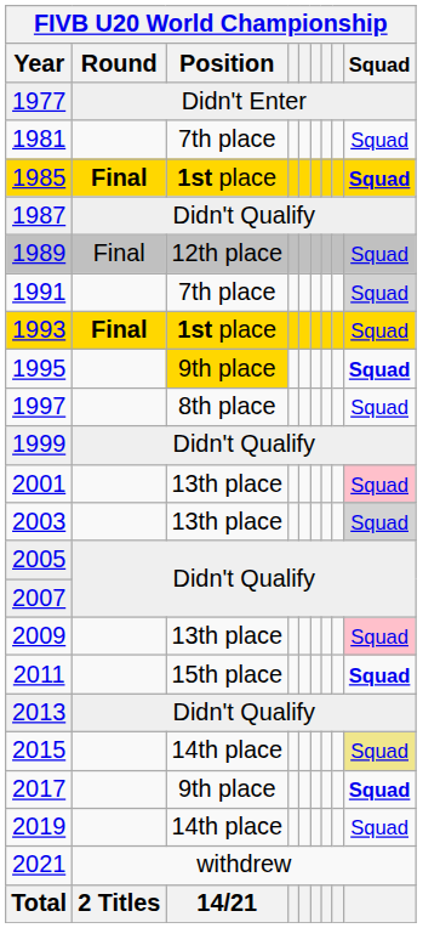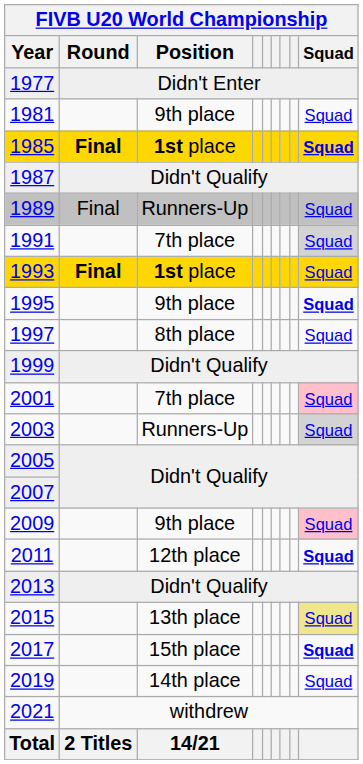1981 | FIVB U20 World Championship / Position: 7th place -> 9th place
1989 | FIVB U20 World Championship / Position: 12th place -> Runners-Up
1995 | FIVB U20 World Championship / Position: gold background -> no background
2001 | FIVB U20 World Championship / Position: 13th place -> 7th place
2003 | FIVB U20 World Championship / Position: 13th place -> Runners-Up
2009 | FIVB U20 World Championship / Position: 13th place -> 9th place
2011 | FIVB U20 World Championship / Position: 15th place -> 12th place
2015 | FIVB U20 World Championship / Position: 14th place -> 13th place
2017 | FIVB U20 World Championship / Position: 9th place -> 15th place
